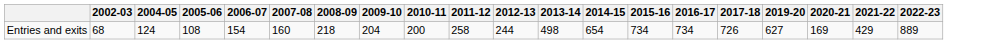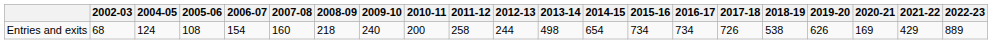+ column: 2018-19 | 538
Entries and exits | 2009-10: 204 -> 240
Entries and exits | 2019-20: 627 -> 626
